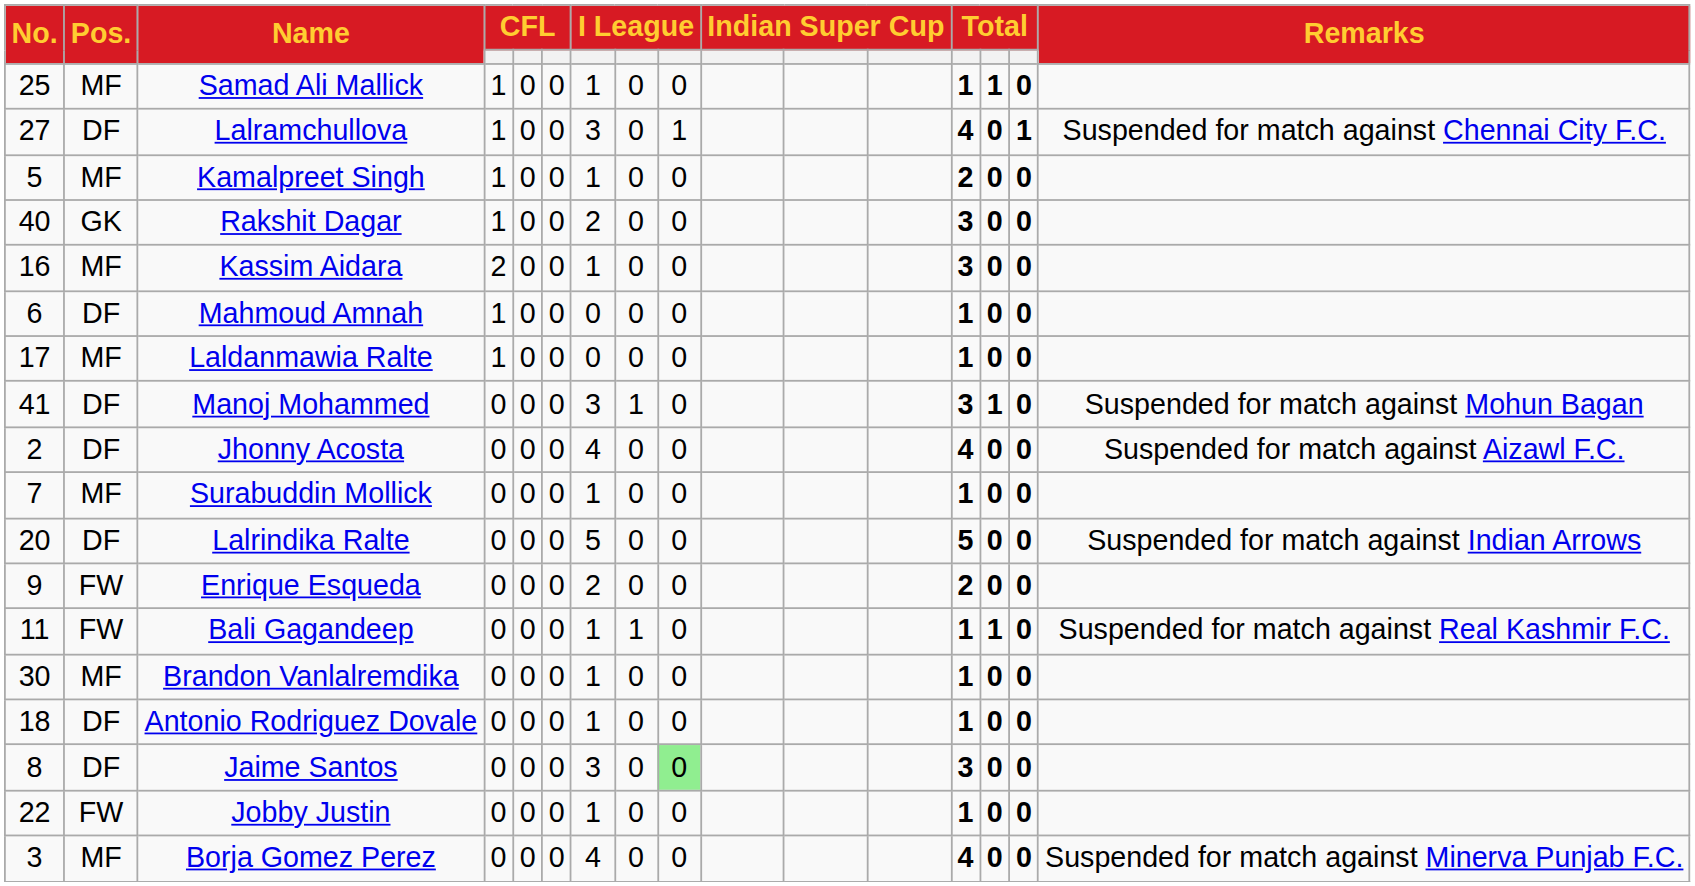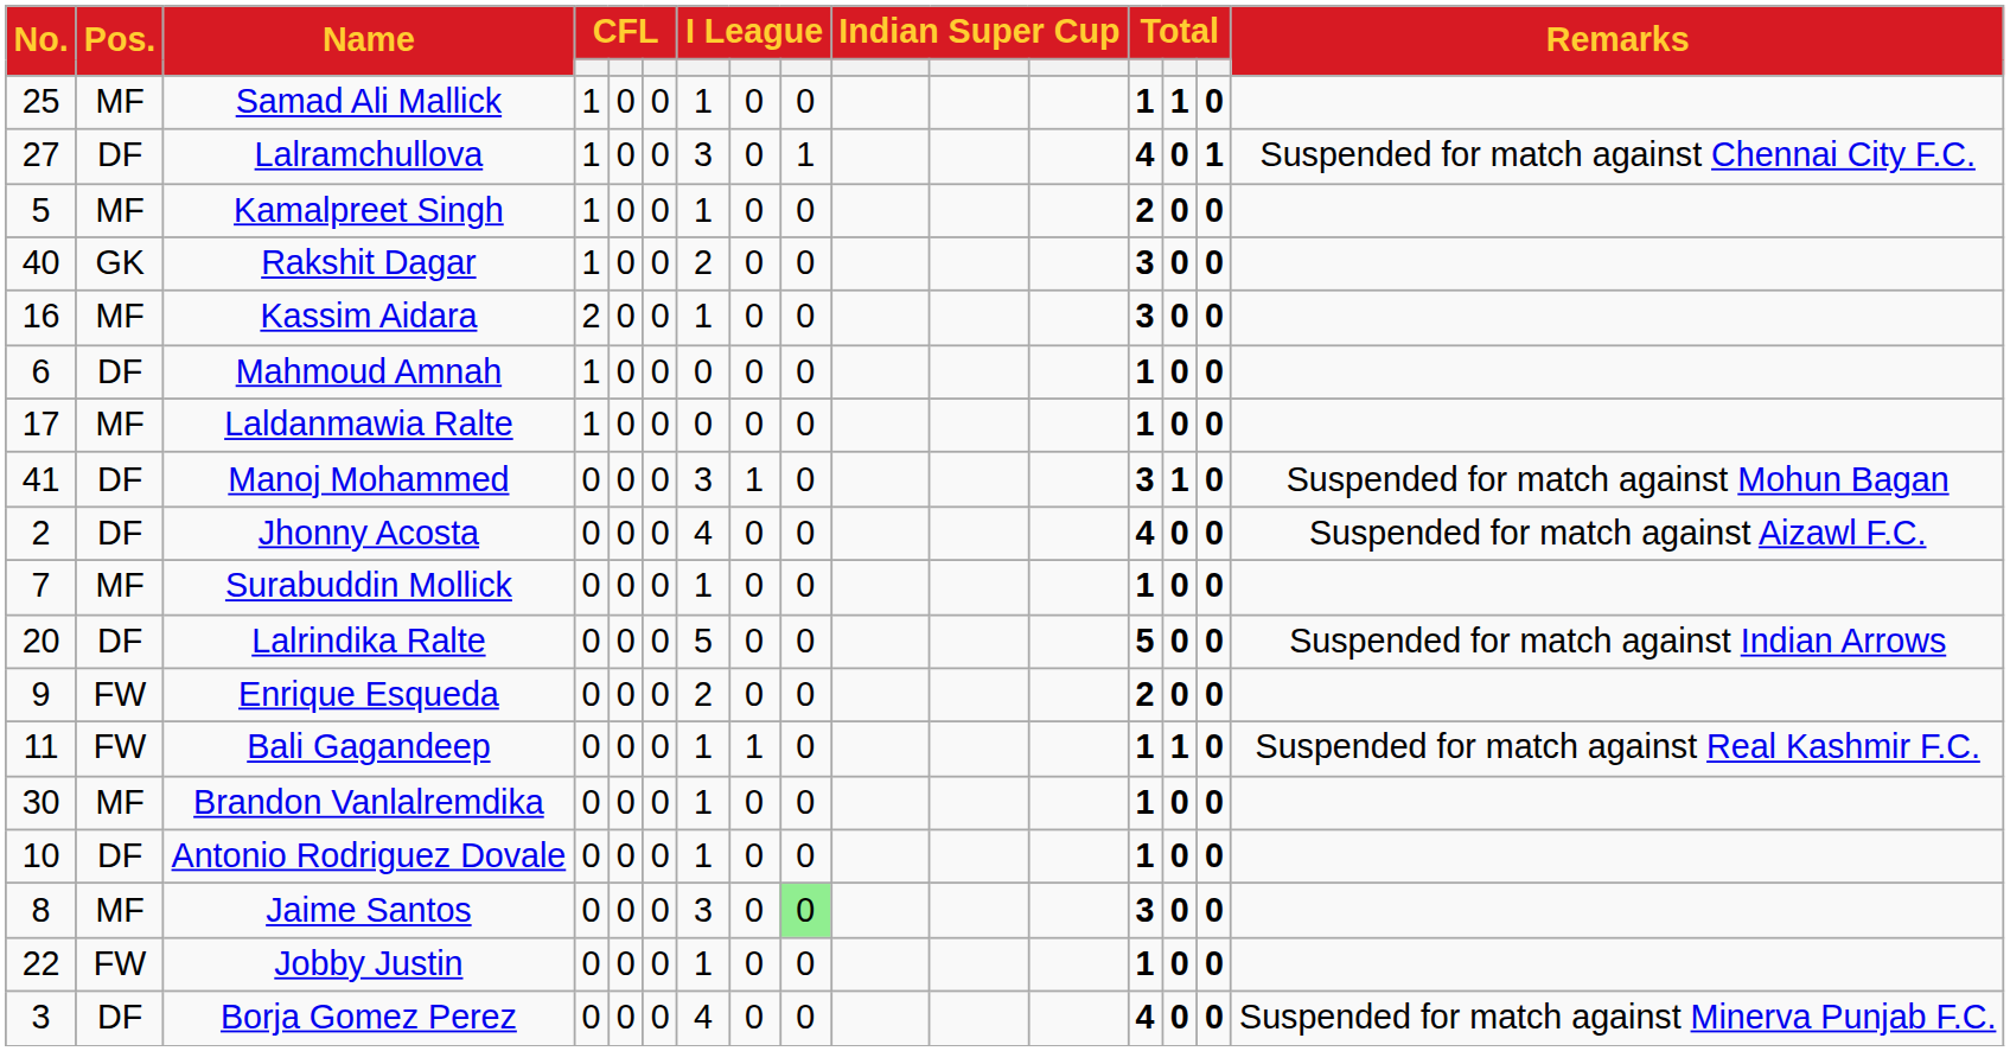Antonio Rodriguez Dovale | No.: 18 -> 10
Jaime Santos | Pos.: DF -> MF
Borja Gomez Perez | Pos.: MF -> DF
